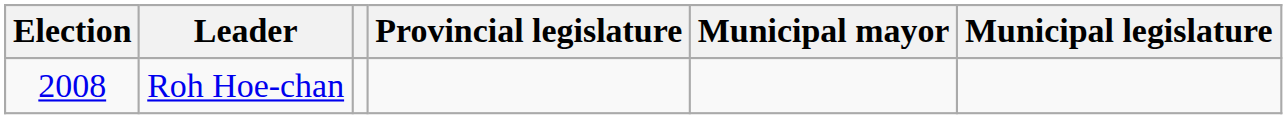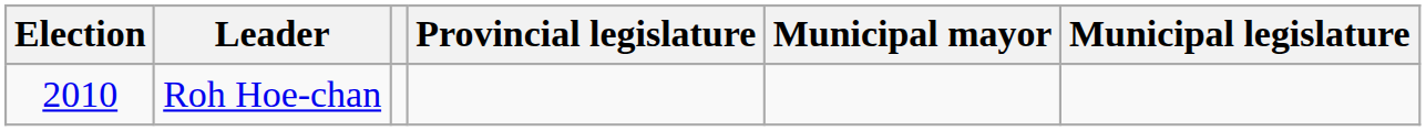Roh Hoe-chan | Election: 2008 -> 2010
